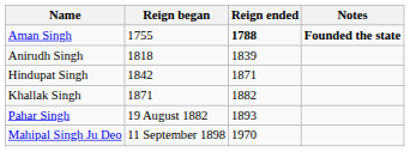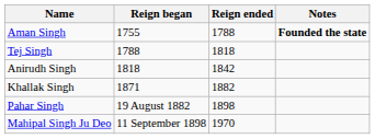Aman Singh | Reign ended: bold -> normal
+ row: Tej Singh | 1788 | 1818
Anirudh Singh | Reign ended: 1839 -> 1842
- row: Hindupat Singh | 1842 | 1871
Pahar Singh | Reign ended: 1893 -> 1898
